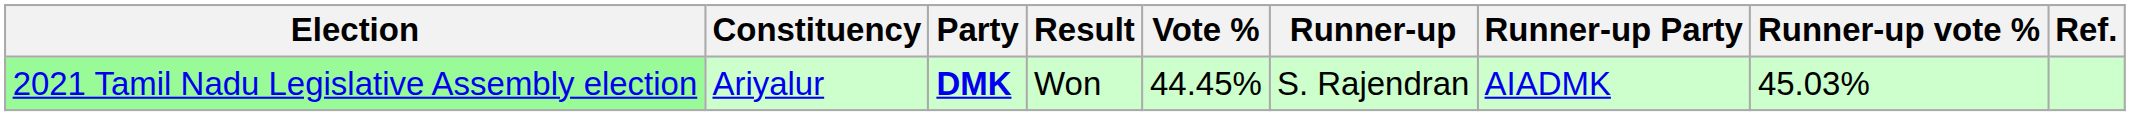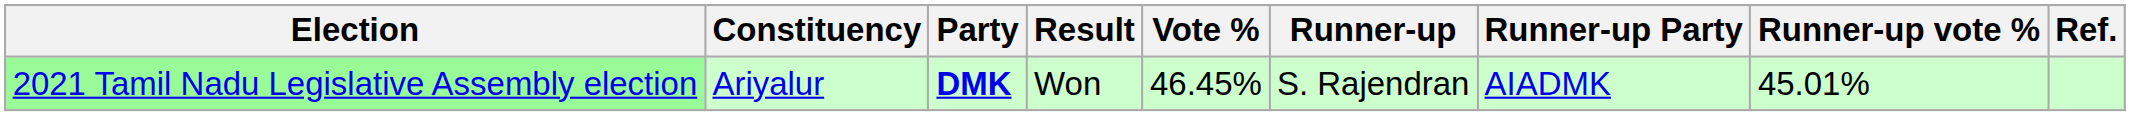2021 Tamil Nadu Legislative Assembly election | Vote %: 44.45% -> 46.45%
2021 Tamil Nadu Legislative Assembly election | Runner-up vote %: 45.03% -> 45.01%
